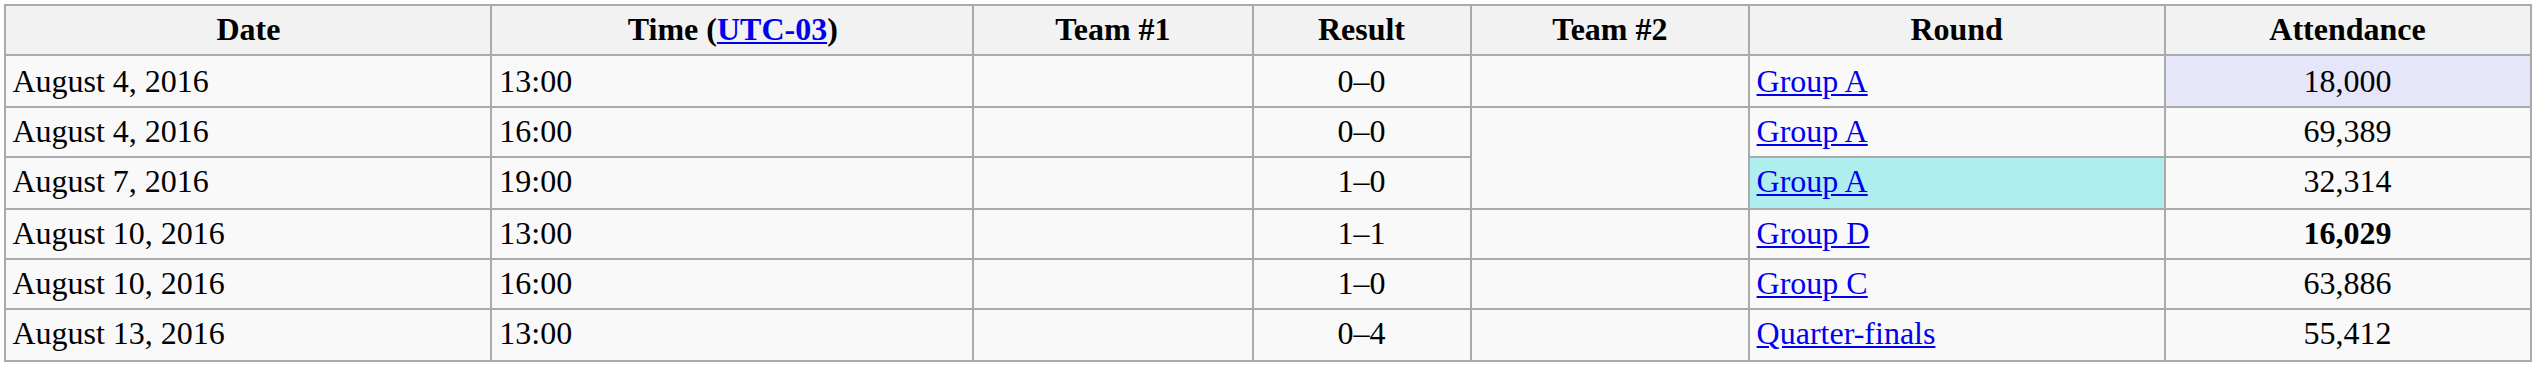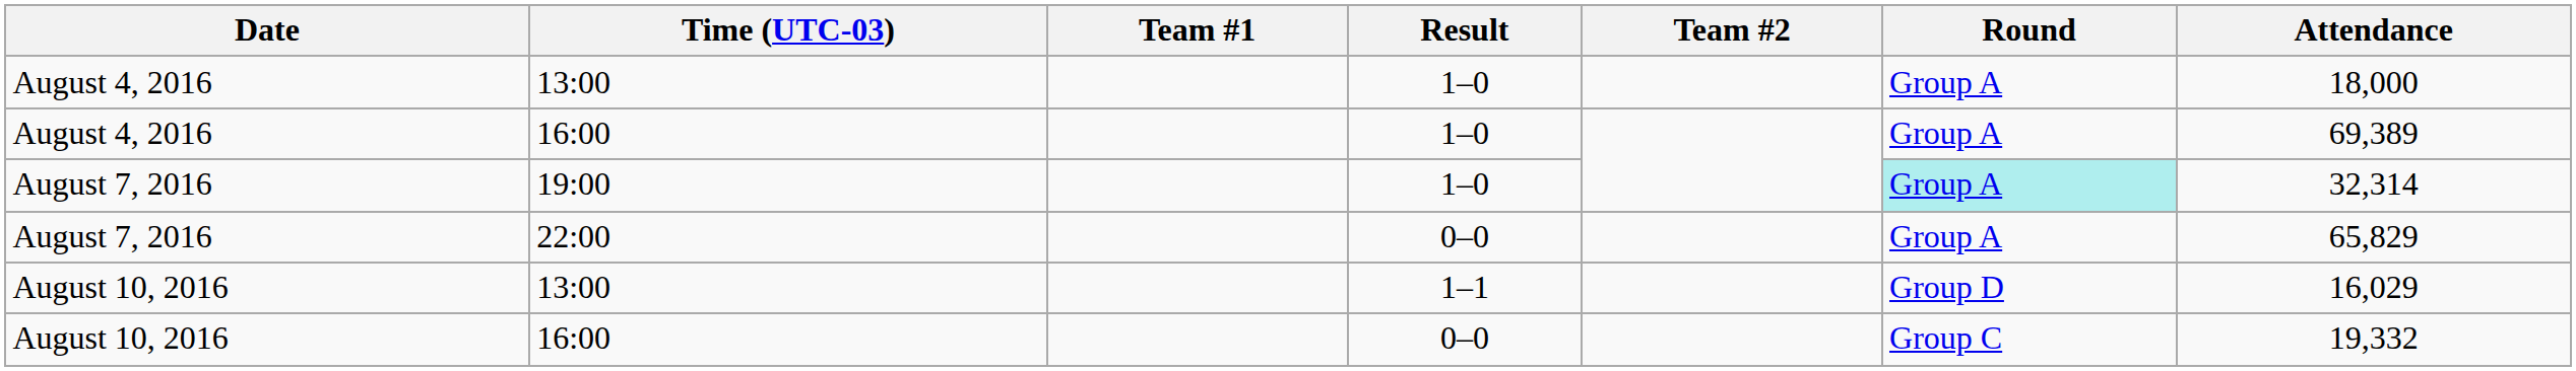August 4, 2016 / 13:00 | Result: 0–0 -> 1–0
August 4, 2016 / 13:00 | Attendance: lavender background -> no background
August 4, 2016 / 16:00 | Result: 0–0 -> 1–0
+ row: August 7, 2016 | 22:00 | 0–0 | Group A | 65,829
August 10, 2016 / 13:00 | Attendance: bold -> normal
August 10, 2016 / 16:00 | Result: 1–0 -> 0–0
August 10, 2016 / 16:00 | Attendance: 63,886 -> 19,332
- row: August 13, 2016 | 13:00 | 0–4 | Quarter-finals | 55,412
